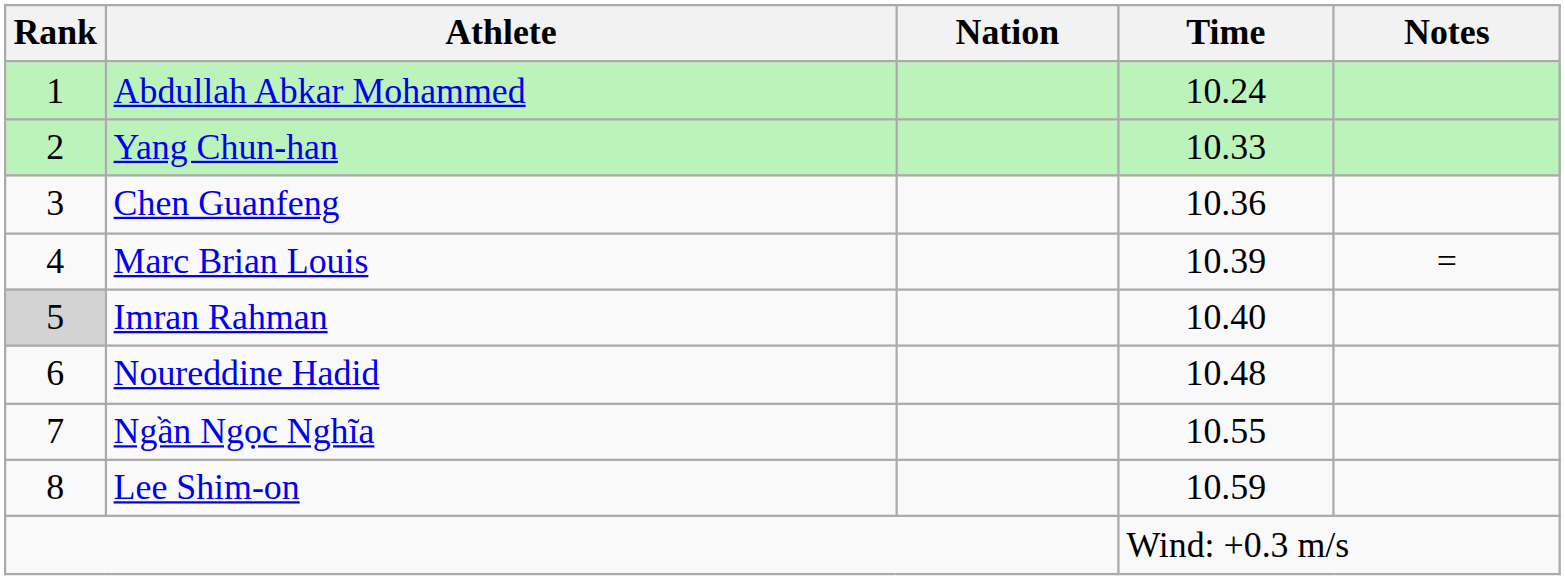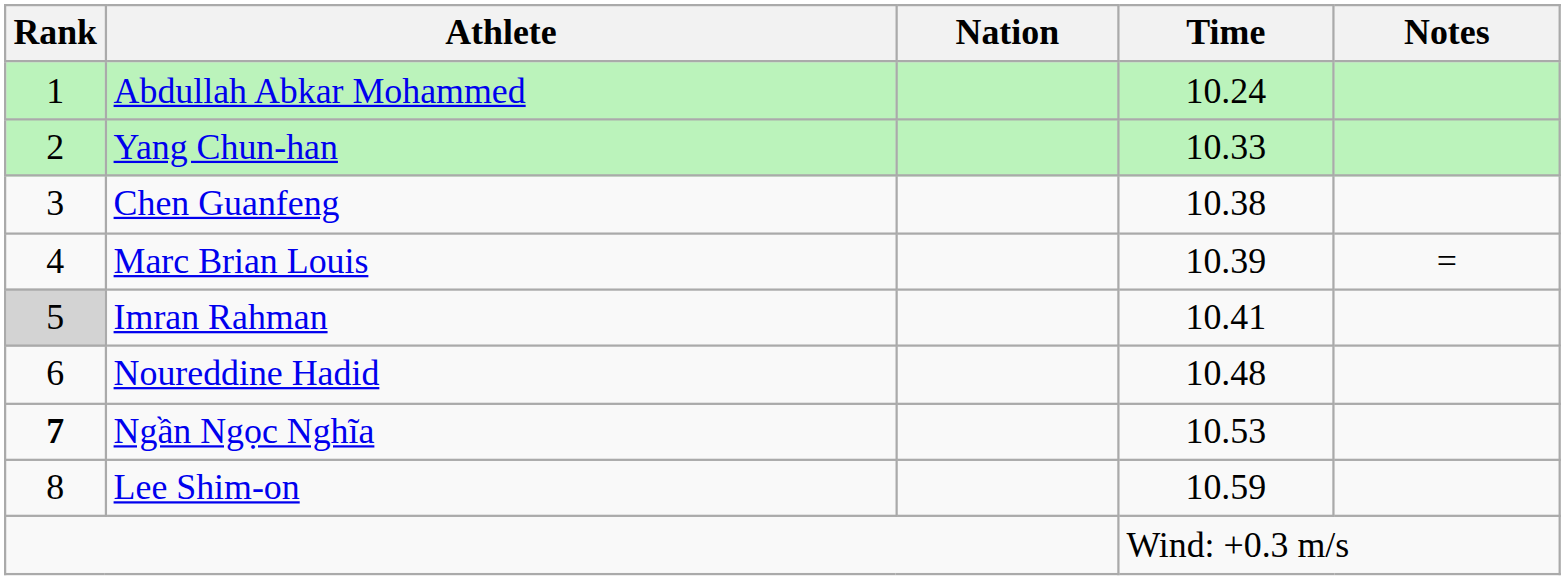Chen Guanfeng | Time: 10.36 -> 10.38
Imran Rahman | Time: 10.40 -> 10.41
Ngần Ngọc Nghĩa | Rank: normal -> bold
Ngần Ngọc Nghĩa | Time: 10.55 -> 10.53
